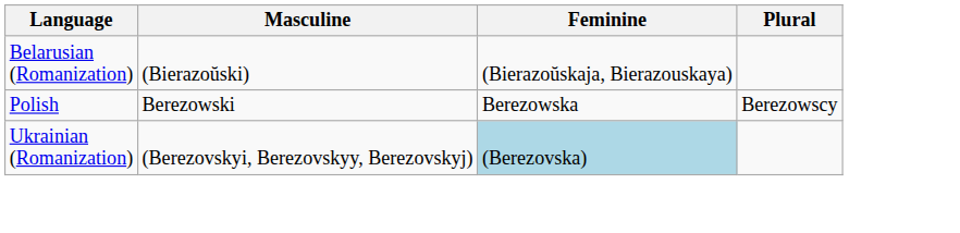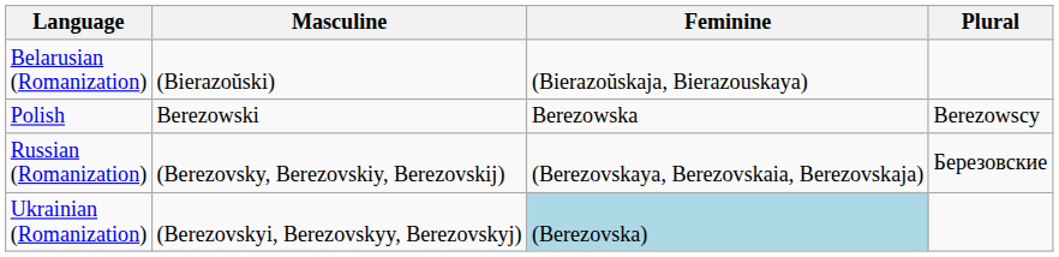+ row: Russian (Romanization) | (Berezovsky, Berezovskiy, Berezovskij) | (Berezovskaya, Berezovskaia, Berezovskaja) | Березовские
